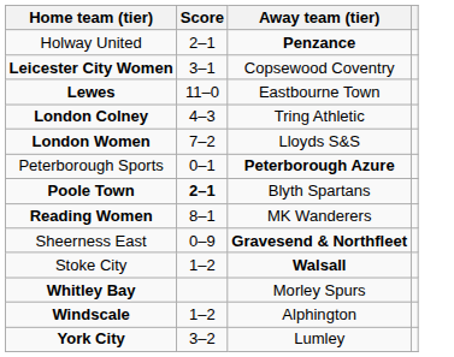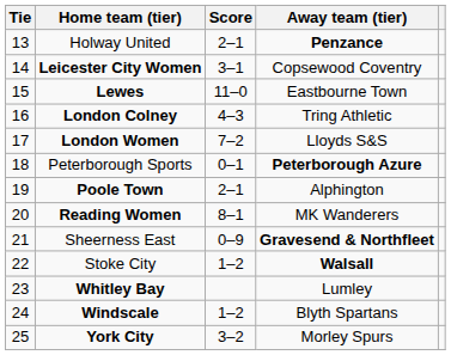+ column: Tie | 13 | 14 | 15 | 16 | 17 | 18 | 19 | 20 | 21 | 22 | 23 | 24 | 25
Poole Town | Score: bold -> normal
Poole Town | Away team (tier): Blyth Spartans -> Alphington
Whitley Bay | Away team (tier): Morley Spurs -> Lumley
Windscale | Away team (tier): Alphington -> Blyth Spartans
York City | Away team (tier): Lumley -> Morley Spurs
